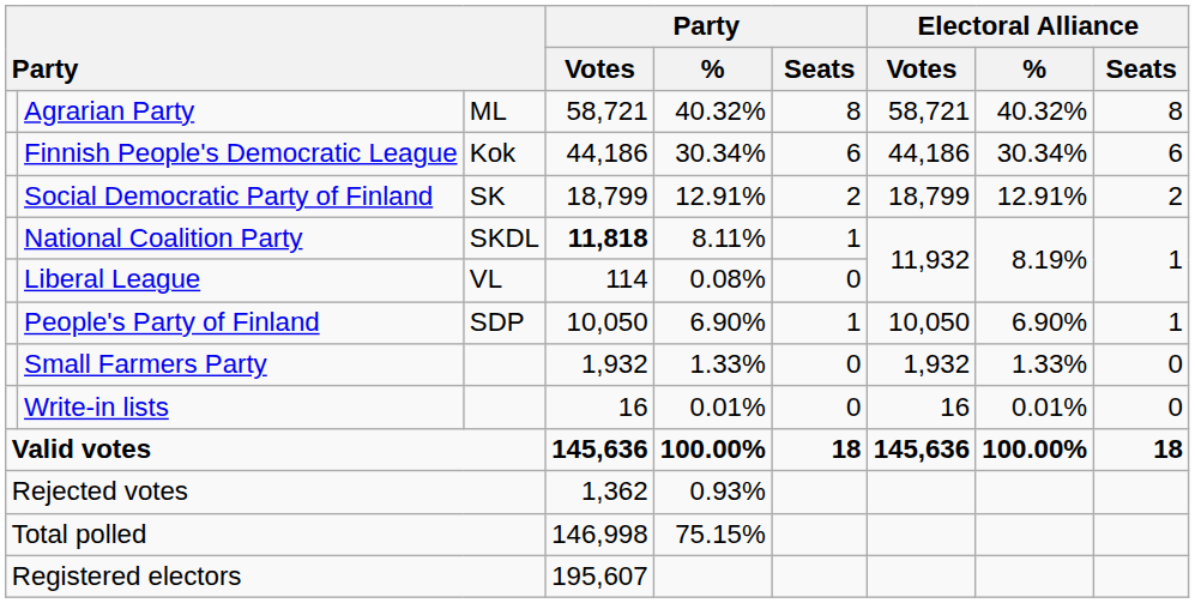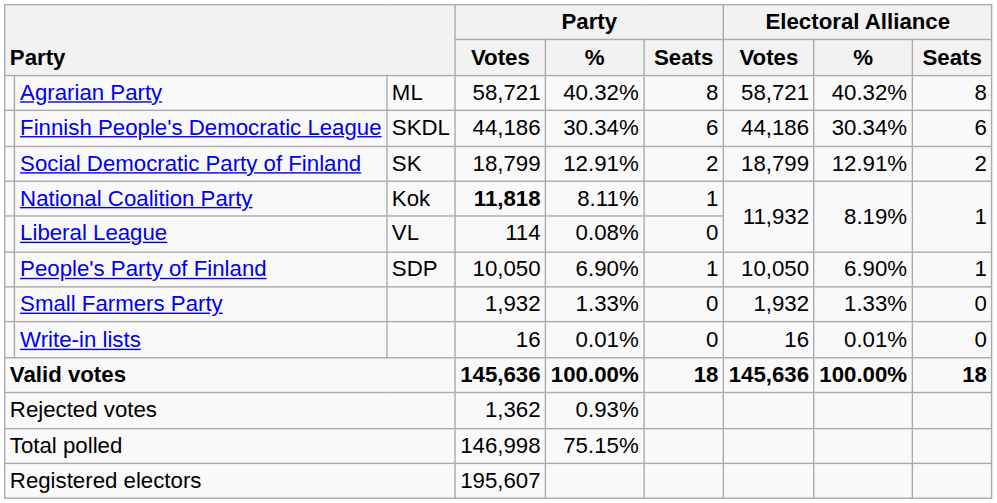Finnish People's Democratic League | column 3: Kok -> SKDL
National Coalition Party | column 3: SKDL -> Kok
